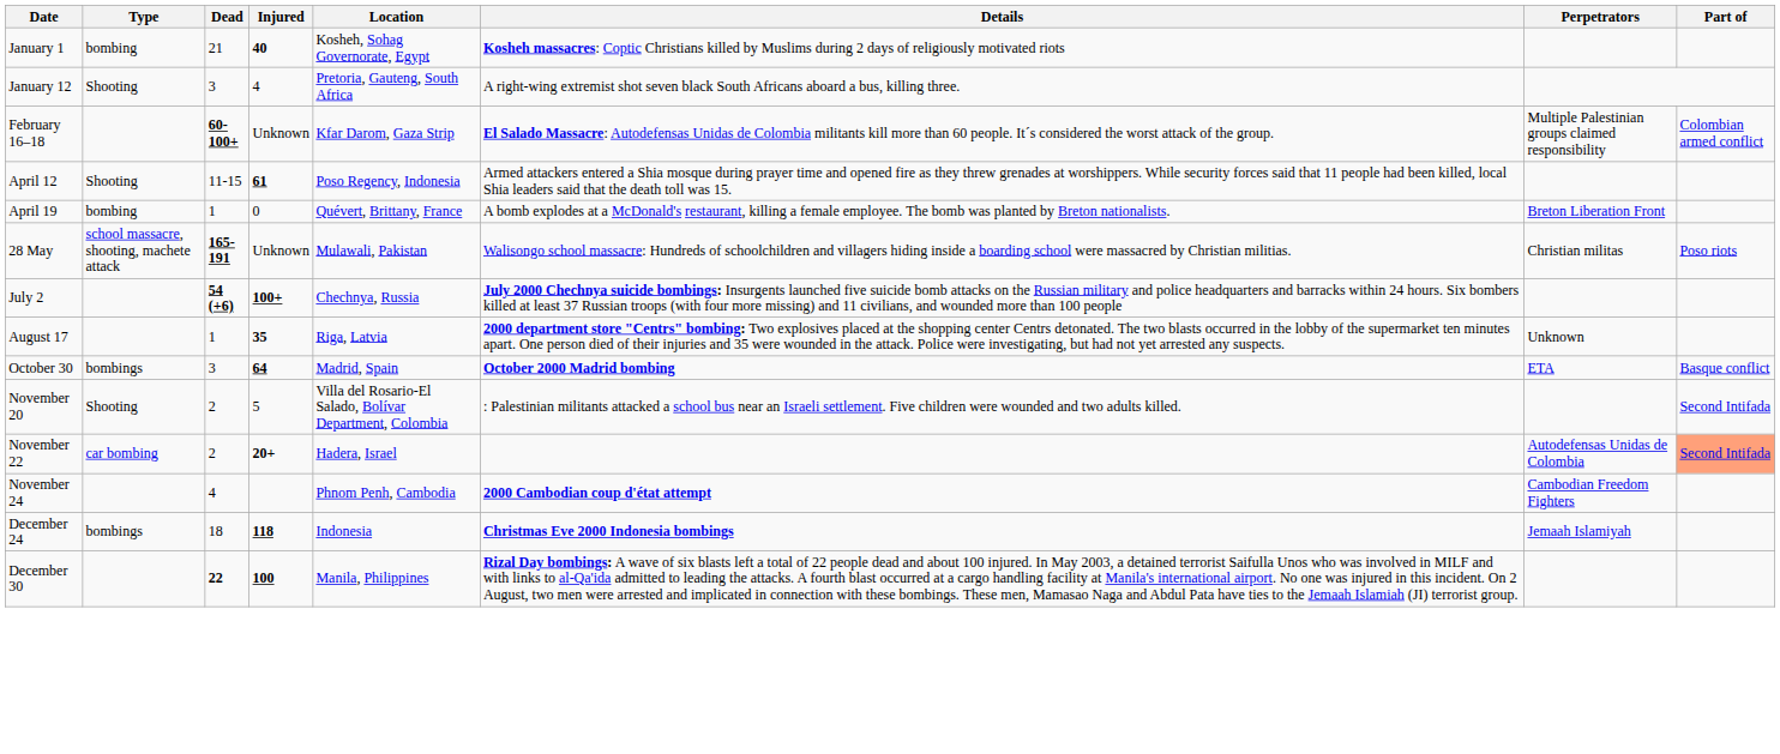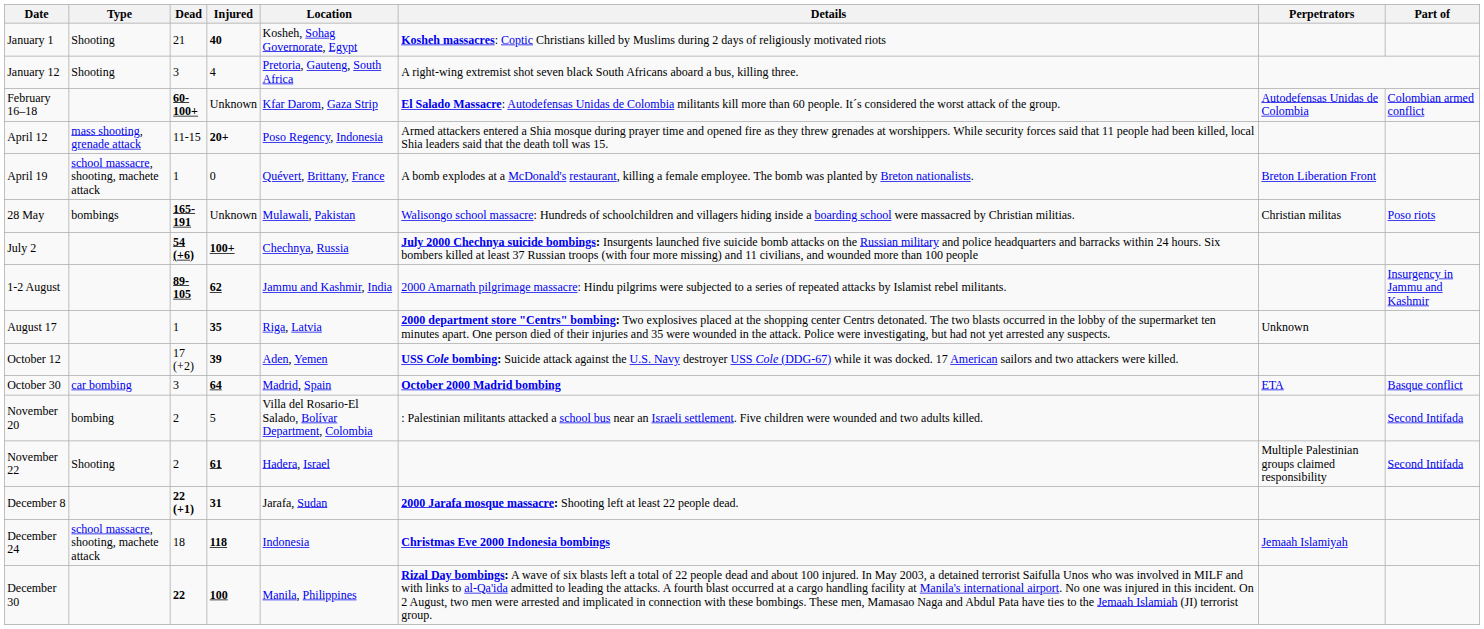January 1 | Type: bombing -> Shooting
February 16–18 | Perpetrators: Multiple Palestinian groups claimed responsibility -> Autodefensas Unidas de Colombia
April 12 | Type: Shooting -> mass shooting, grenade attack
April 12 | Injured: 61 -> 20+
April 19 | Type: bombing -> school massacre, shooting, machete attack
28 May | Type: school massacre, shooting, machete attack -> bombings
+ row: 1-2 August | 89-105 | 62 | Jammu and Kashmir, India | 2000 Amarnath pilgrimage massacre: Hindu pilgrims were subjected to a series of repeated attacks by Islamist rebel militants. | Insurgency in Jammu and Kashmir
+ row: October 12 | 17 (+2) | 39 | Aden, Yemen | USS Cole bombing: Suicide attack against the U.S. Navy destroyer USS Cole (DDG-67) while it was docked. 17 American sailors and two attackers were killed.
October 30 | Type: bombings -> car bombing
November 20 | Type: Shooting -> bombing
November 22 | Type: car bombing -> Shooting
November 22 | Injured: 20+ -> 61
November 22 | Perpetrators: Autodefensas Unidas de Colombia -> Multiple Palestinian groups claimed responsibility
November 22 | Part of: lightsalmon background -> no background
- row: November 24 | 4 | Phnom Penh, Cambodia | 2000 Cambodian coup d'état attempt | Cambodian Freedom Fighters
+ row: December 8 | 22 (+1) | 31 | Jarafa, Sudan | 2000 Jarafa mosque massacre: Shooting left at least 22 people dead.
December 24 | Type: bombings -> school massacre, shooting, machete attack
